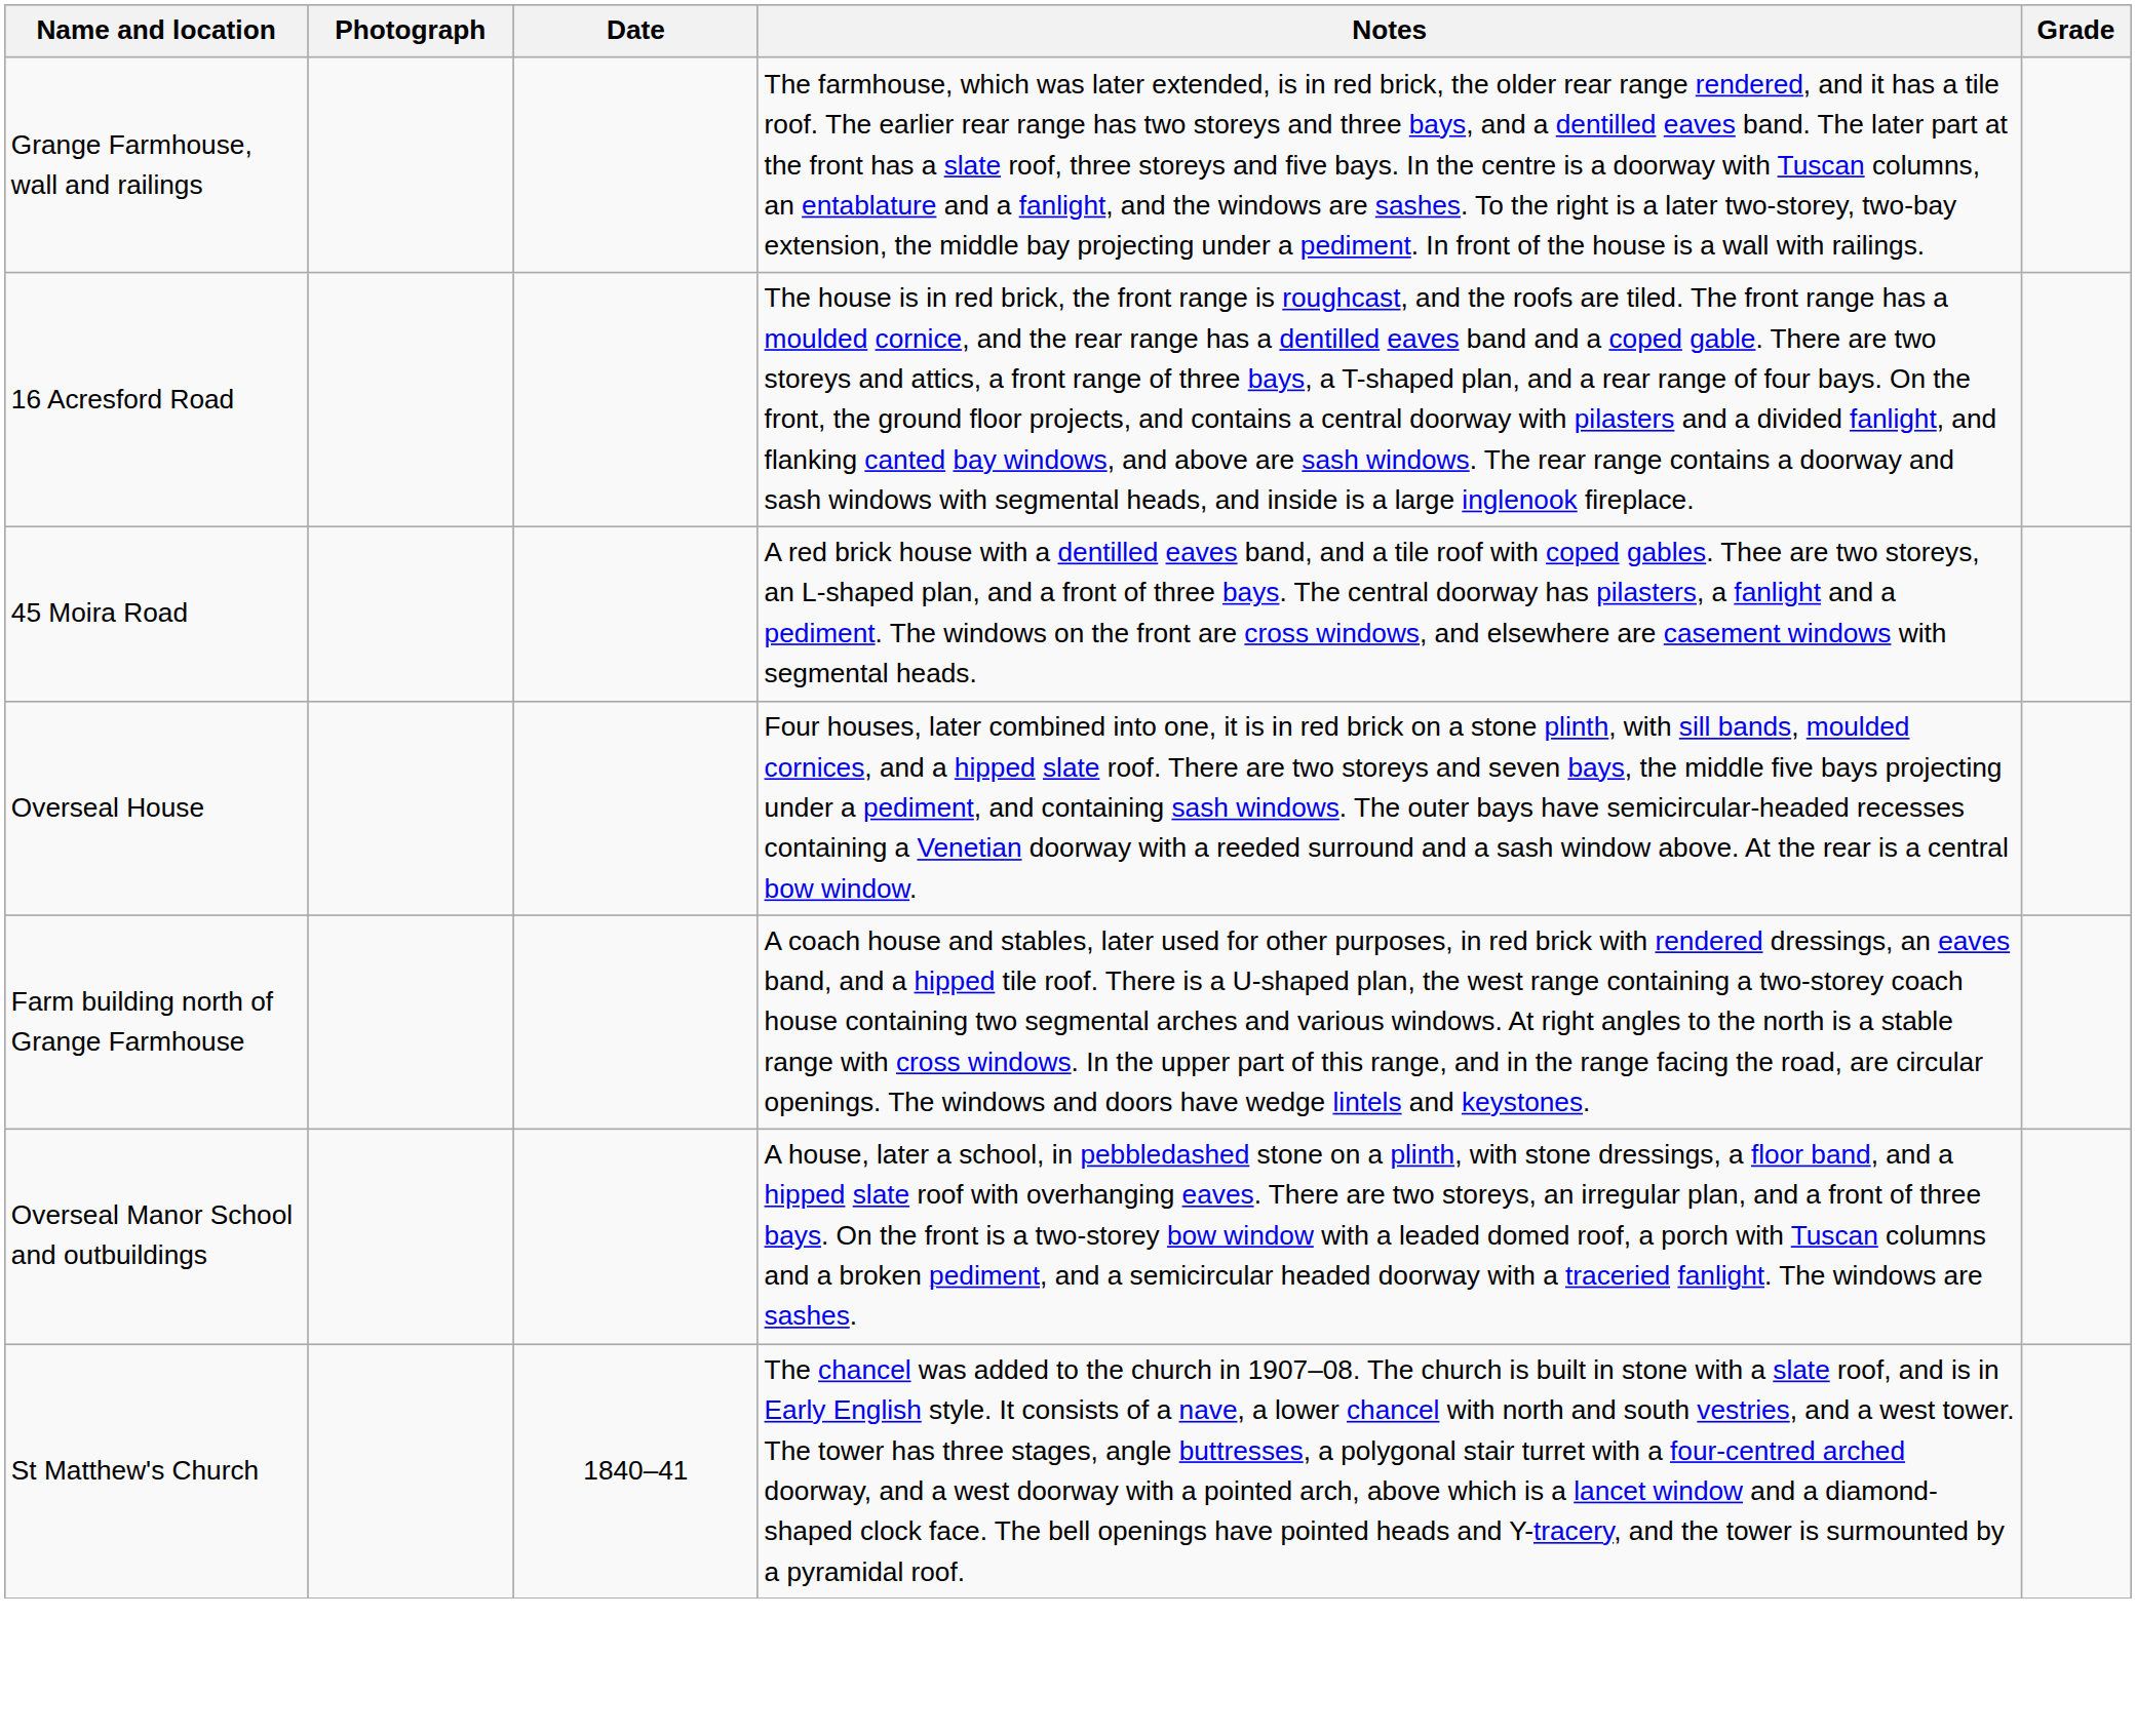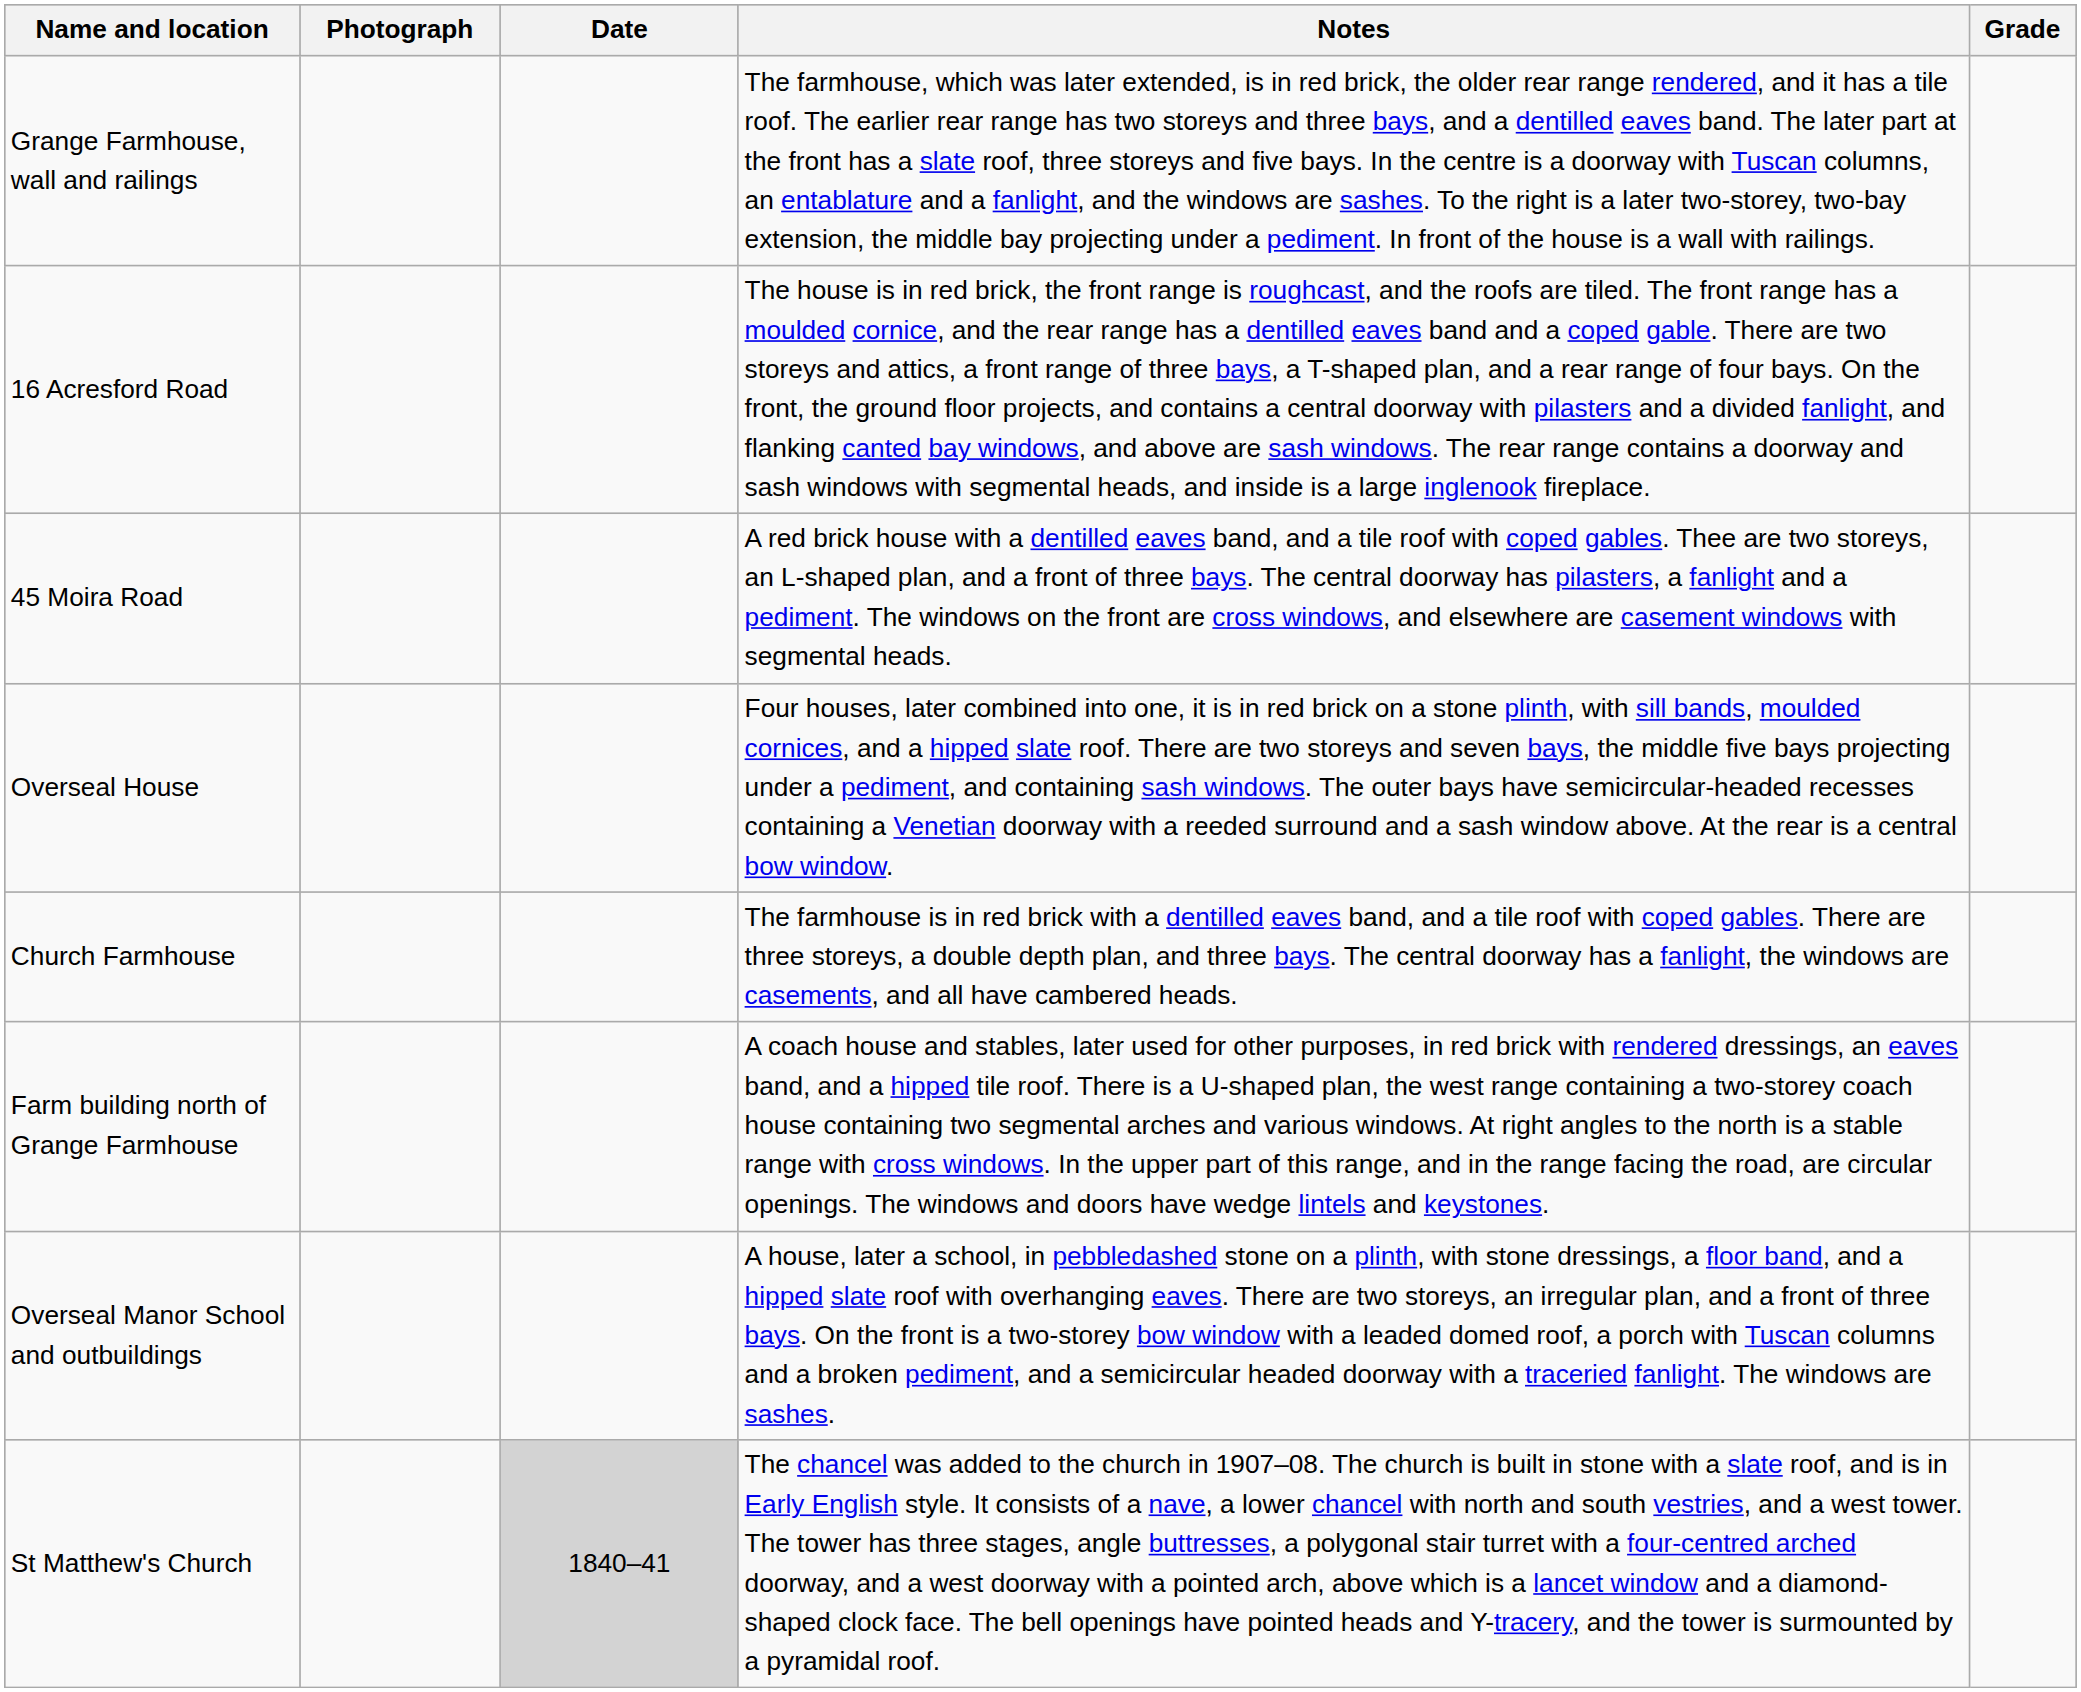+ row: Church Farmhouse | The farmhouse is in red brick with a dentilled eaves band, and a tile roof with coped gables. There are three storeys, a double depth plan, and three bays. The central doorway has a fanlight, the windows are casements, and all have cambered heads.
St Matthew's Church | Date: no background -> lightgrey background
